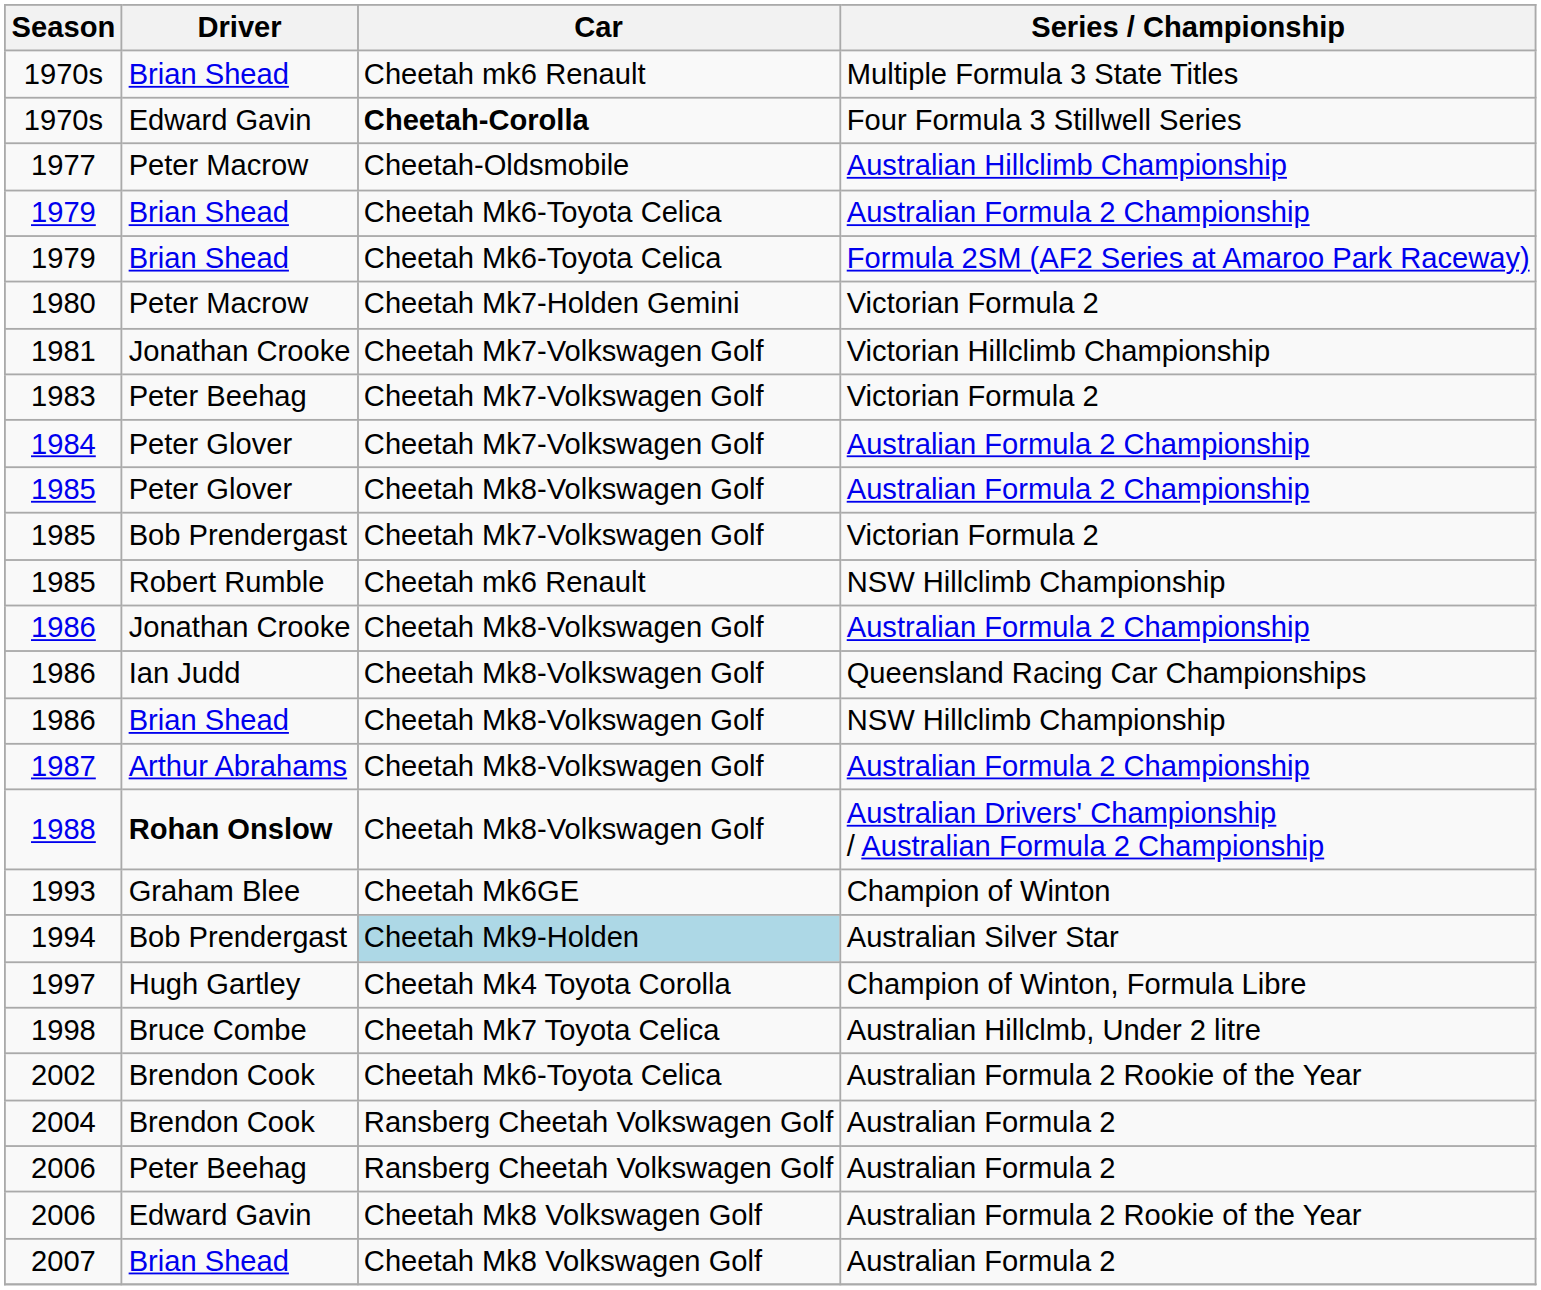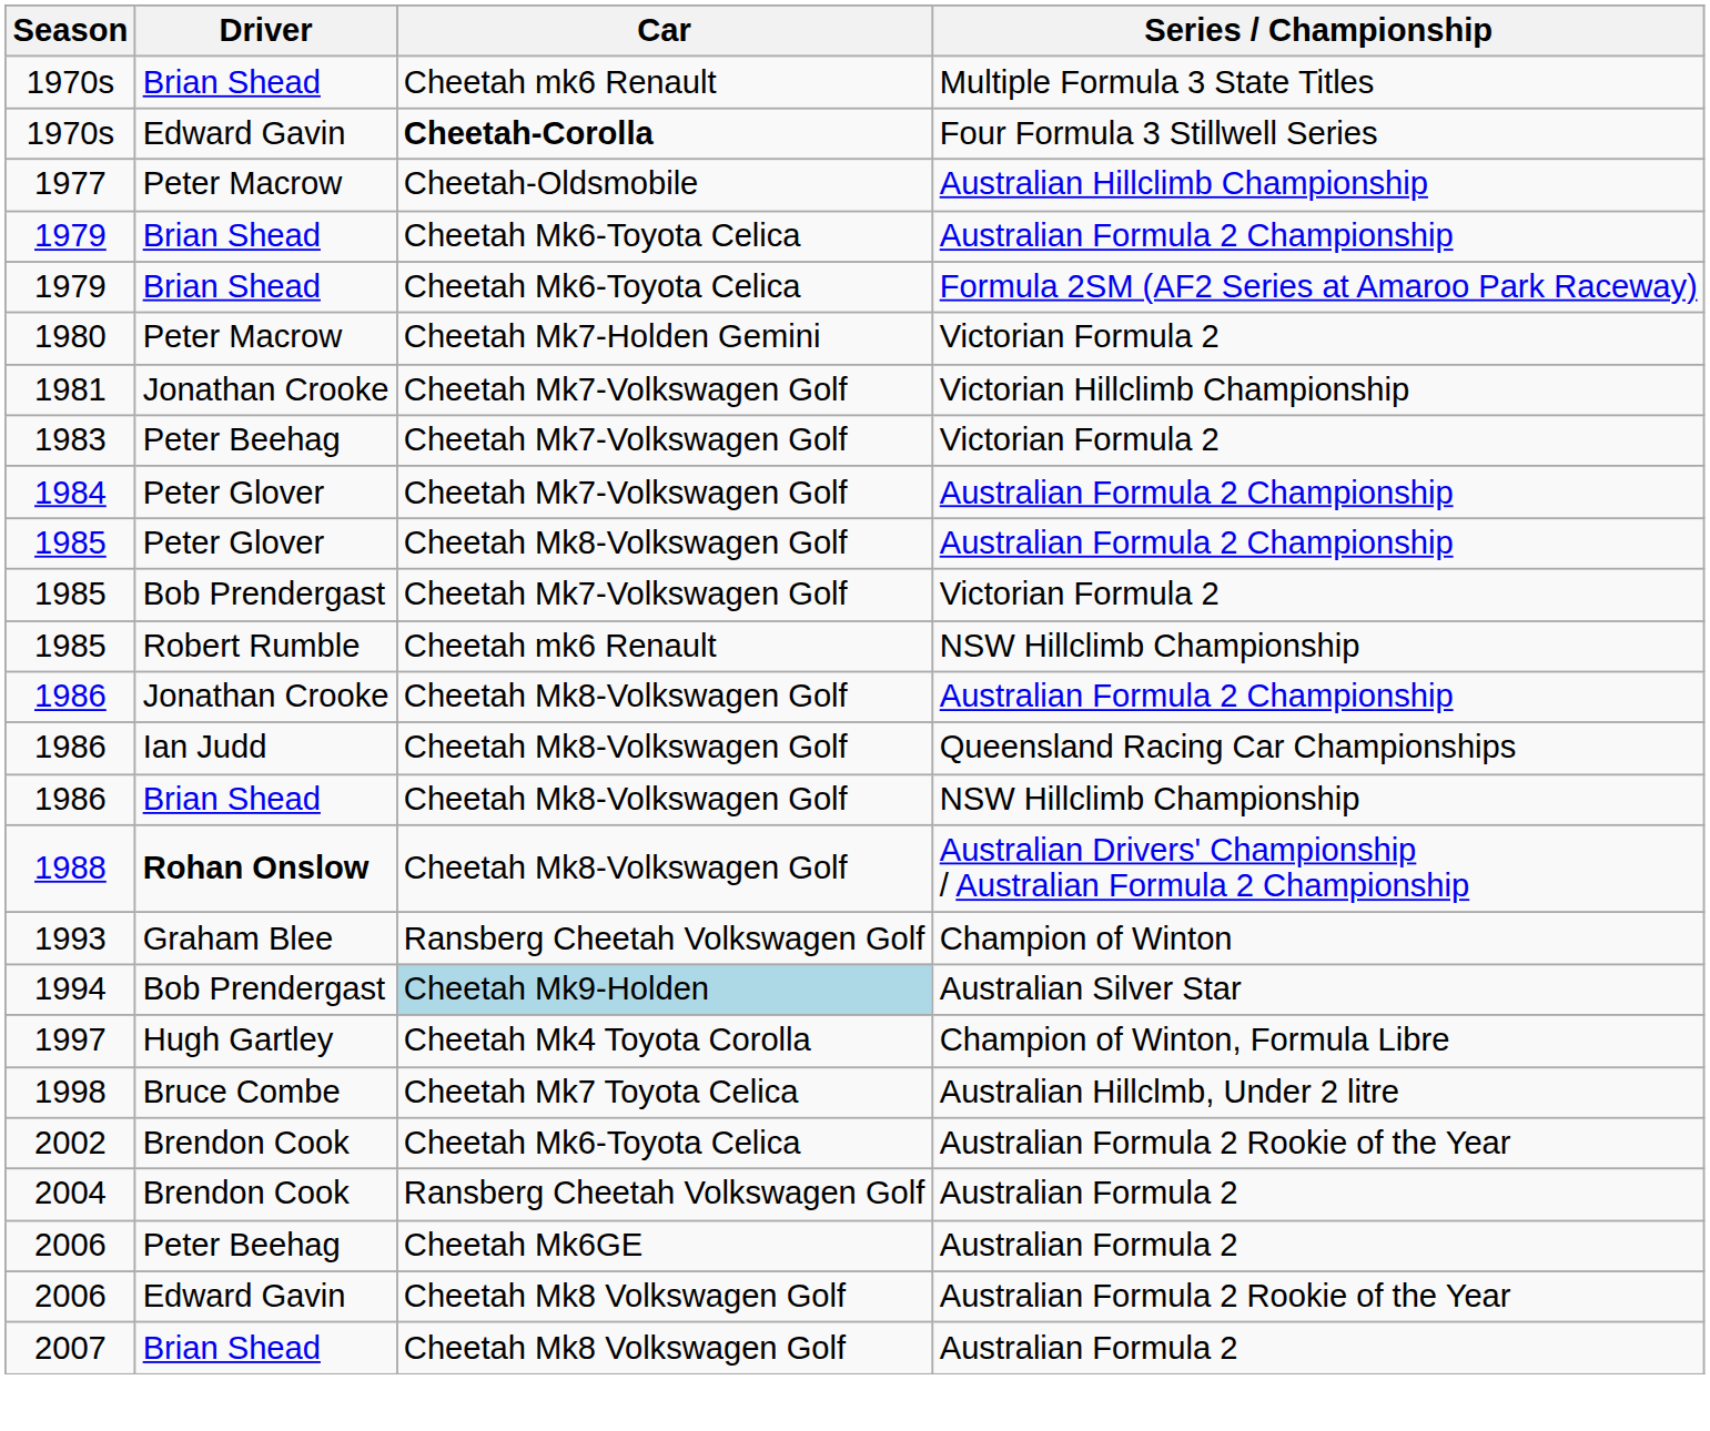- row: 1987 | Arthur Abrahams | Cheetah Mk8-Volkswagen Golf | Australian Formula 2 Championship
1993 | Car: Cheetah Mk6GE -> Ransberg Cheetah Volkswagen Golf
2006 / Australian Formula 2 | Car: Ransberg Cheetah Volkswagen Golf -> Cheetah Mk6GE
